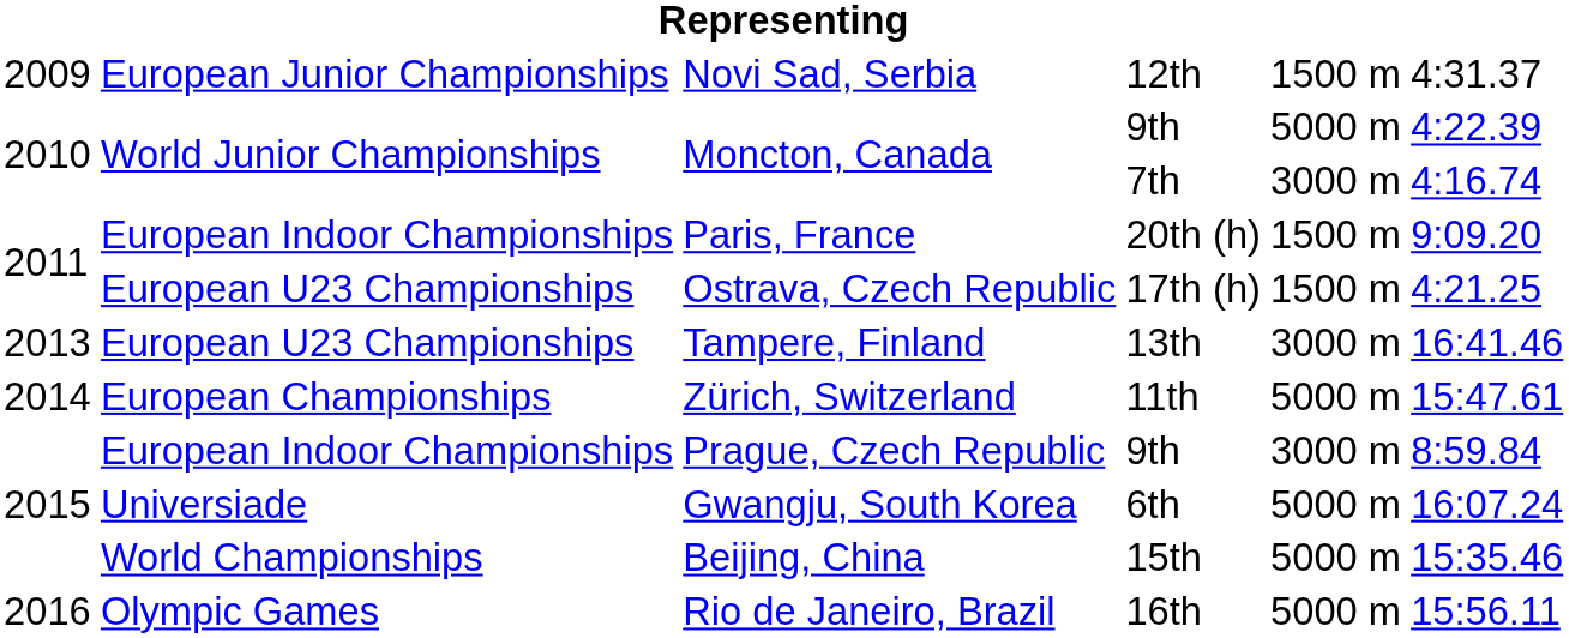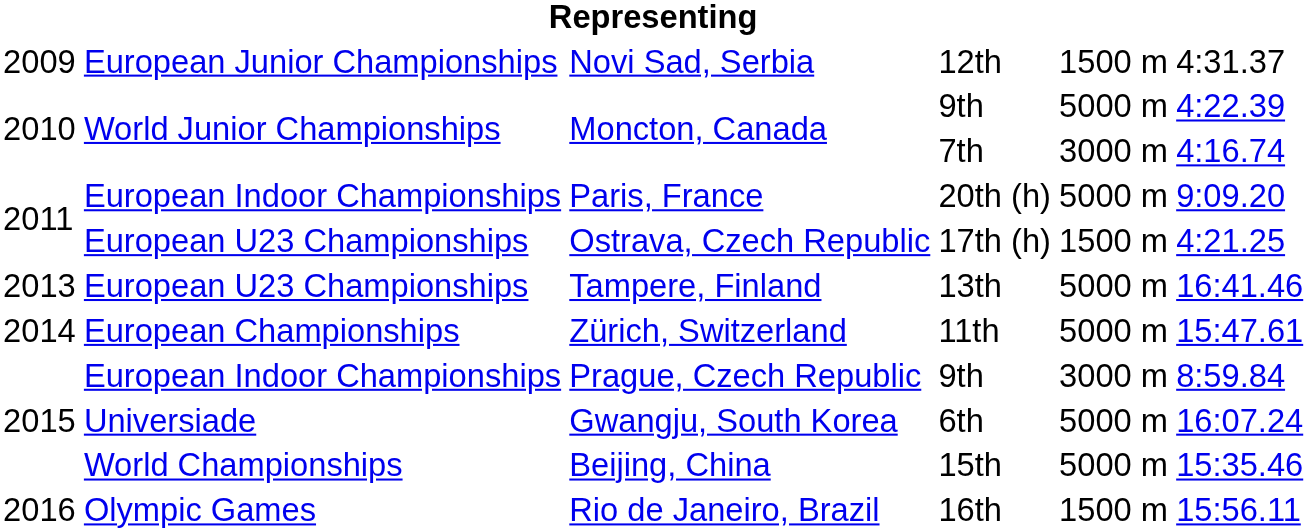Paris, France | column 5: 1500 m -> 5000 m
Tampere, Finland | column 5: 3000 m -> 5000 m
Rio de Janeiro, Brazil | column 5: 5000 m -> 1500 m
